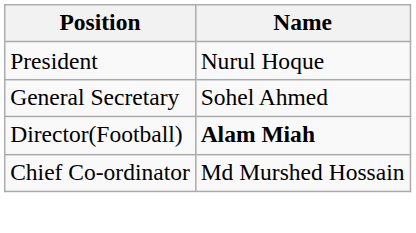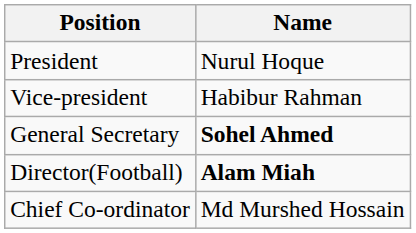+ row: Vice-president | Habibur Rahman
General Secretary | Name: normal -> bold
